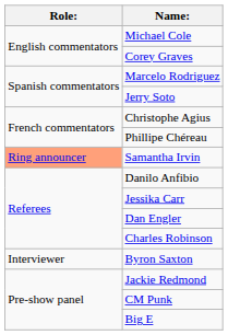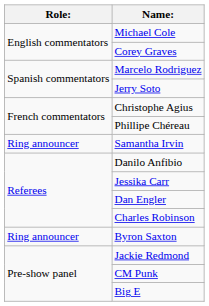Samantha Irvin | Role:: lightsalmon background -> no background
Byron Saxton | Role:: Interviewer -> Ring announcer
